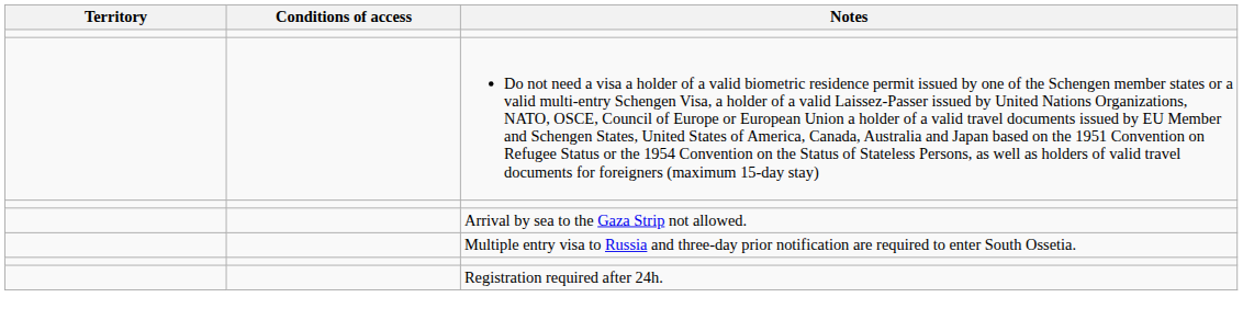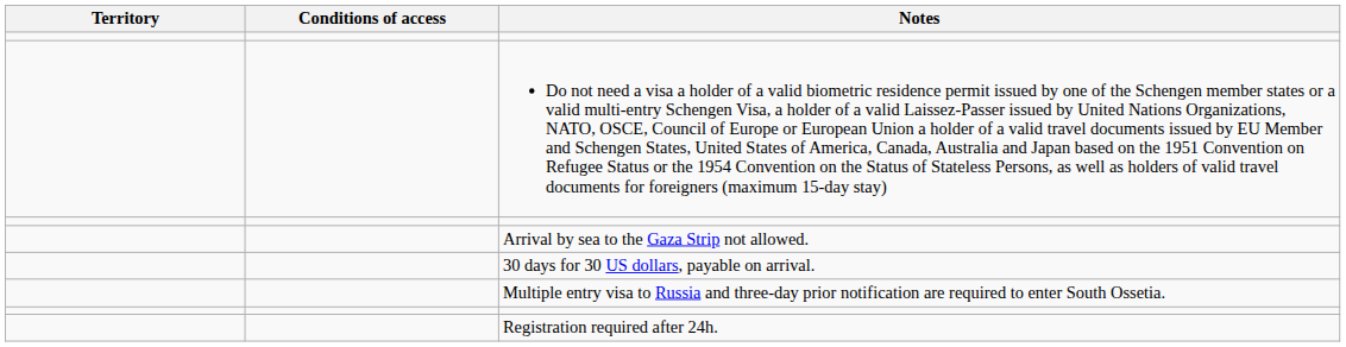+ row: 30 days for 30 US dollars, payable on arrival.
